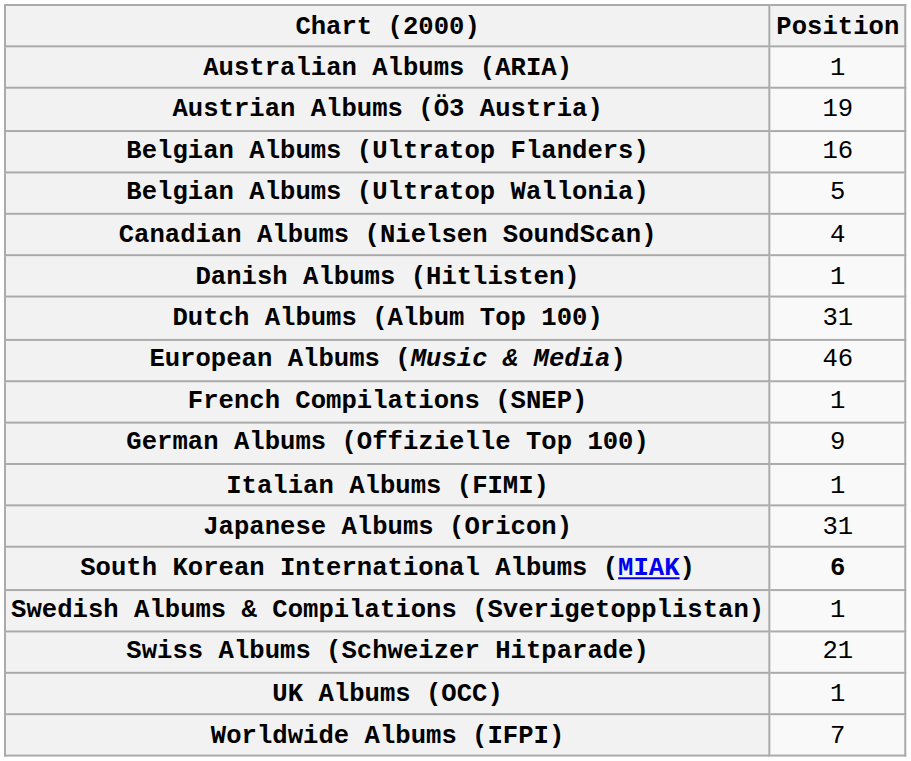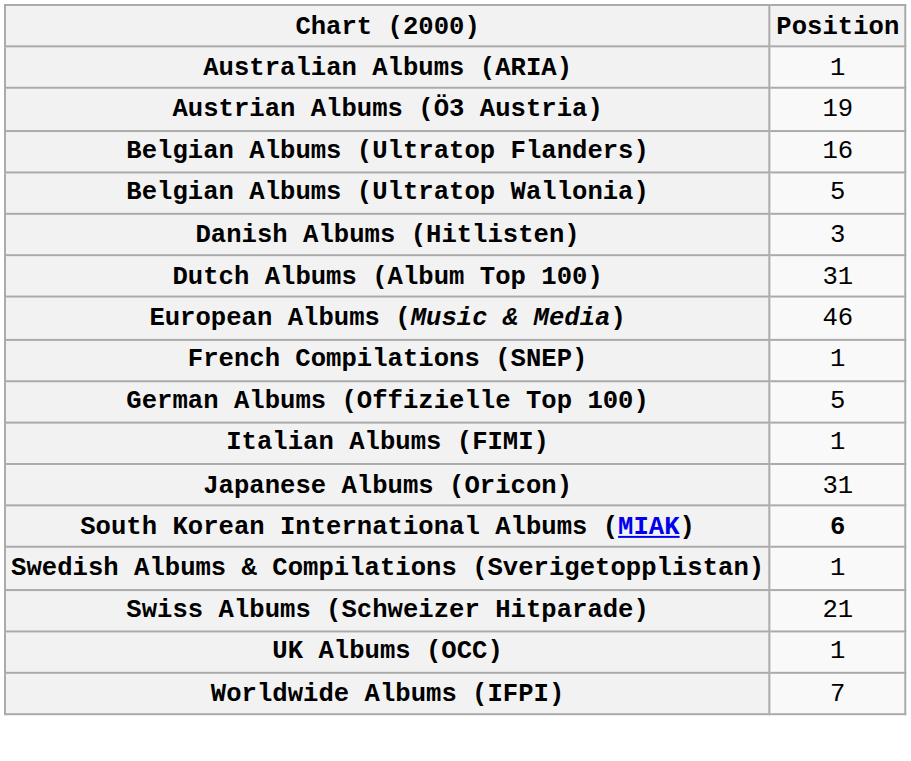- row: Canadian Albums (Nielsen SoundScan) | 4
Danish Albums (Hitlisten) | Position: 1 -> 3
German Albums (Offizielle Top 100) | Position: 9 -> 5
